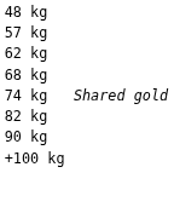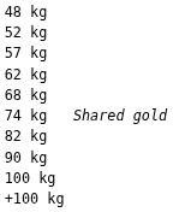+ row: 52 kg
+ row: 100 kg
